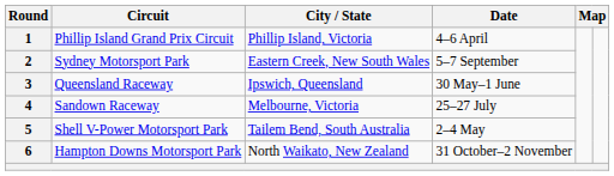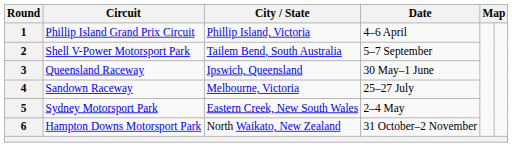2 | Circuit: Sydney Motorsport Park -> Shell V-Power Motorsport Park
2 | City / State: Eastern Creek, New South Wales -> Tailem Bend, South Australia
5 | Circuit: Shell V-Power Motorsport Park -> Sydney Motorsport Park
5 | City / State: Tailem Bend, South Australia -> Eastern Creek, New South Wales
